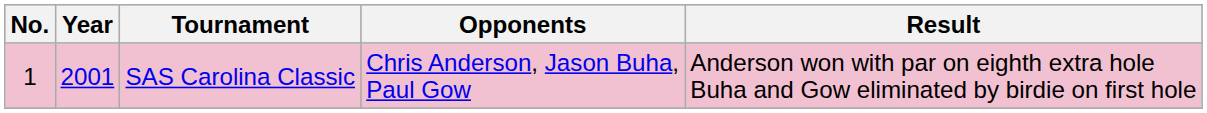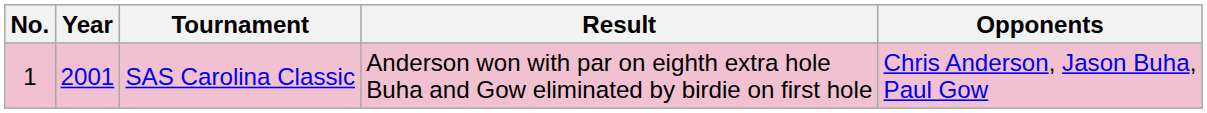columns swapped: Opponents <-> Result
